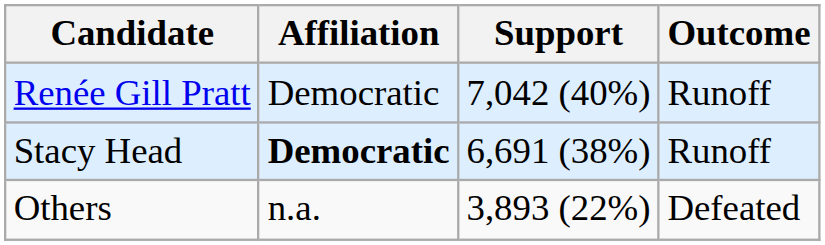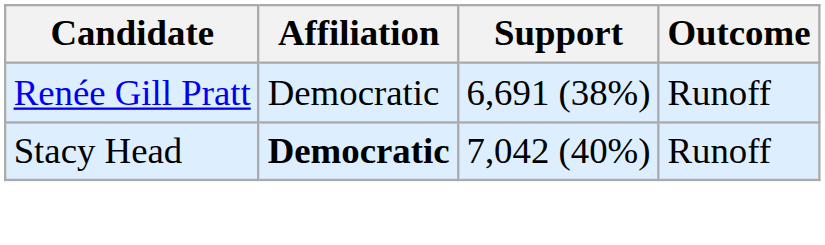Renée Gill Pratt | Support: 7,042 (40%) -> 6,691 (38%)
Stacy Head | Support: 6,691 (38%) -> 7,042 (40%)
- row: Others | n.a. | 3,893 (22%) | Defeated
